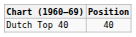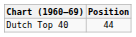Dutch Top 40 | Position: 40 -> 44
